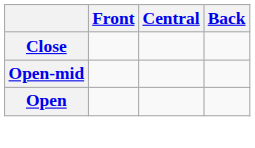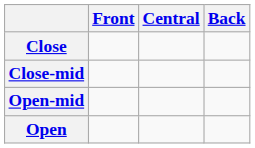+ row: Close-mid
